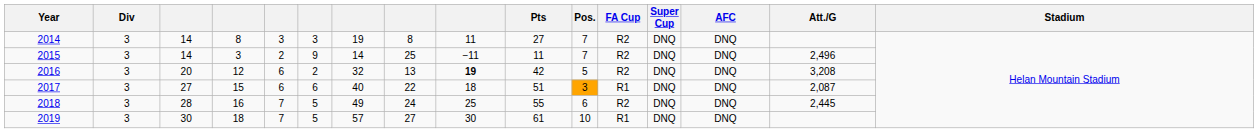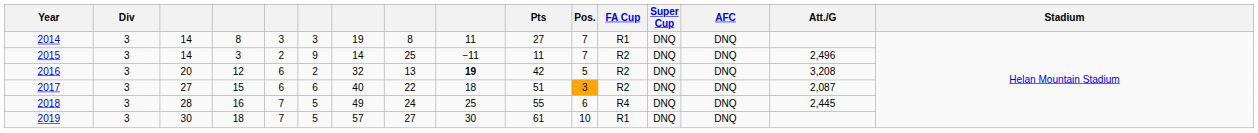2014 | FA Cup: R2 -> R1
2017 | FA Cup: R1 -> R2
2018 | FA Cup: R2 -> R4
